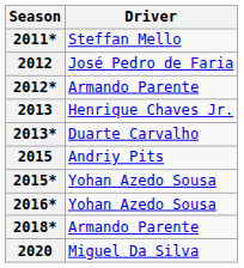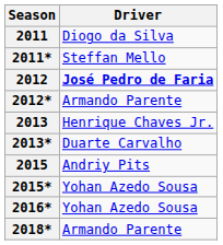+ row: 2011 | Diogo da Silva
2012 | Driver: normal -> bold
- row: 2020 | Miguel Da Silva
